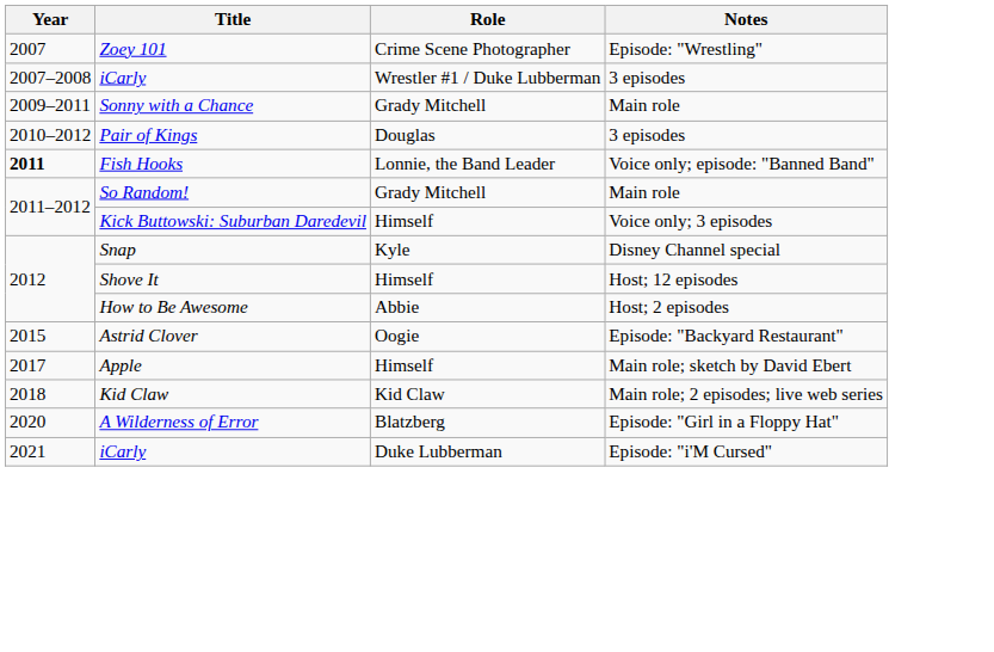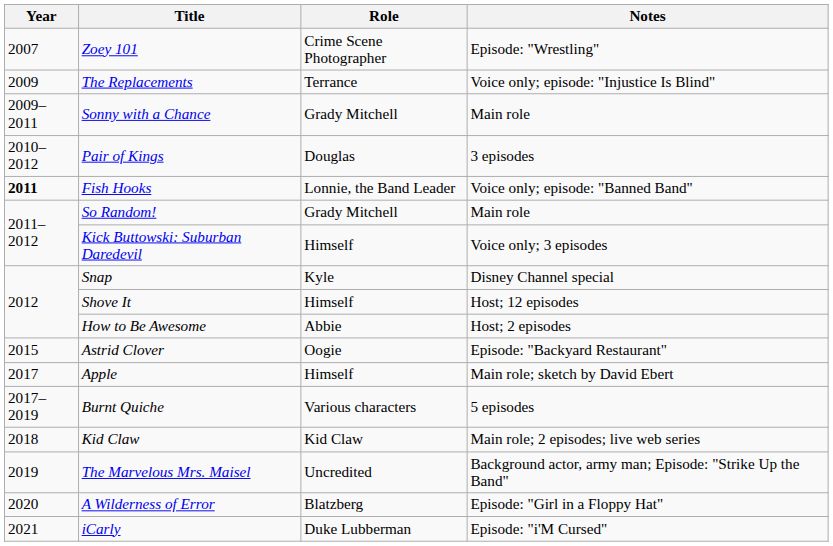- row: 2007–2008 | iCarly | Wrestler #1 / Duke Lubberman | 3 episodes
+ row: 2009 | The Replacements | Terrance | Voice only; episode: "Injustice Is Blind"
+ row: 2017–2019 | Burnt Quiche | Various characters | 5 episodes
+ row: 2019 | The Marvelous Mrs. Maisel | Uncredited | Background actor, army man; Episode: "Strike Up the Band"
